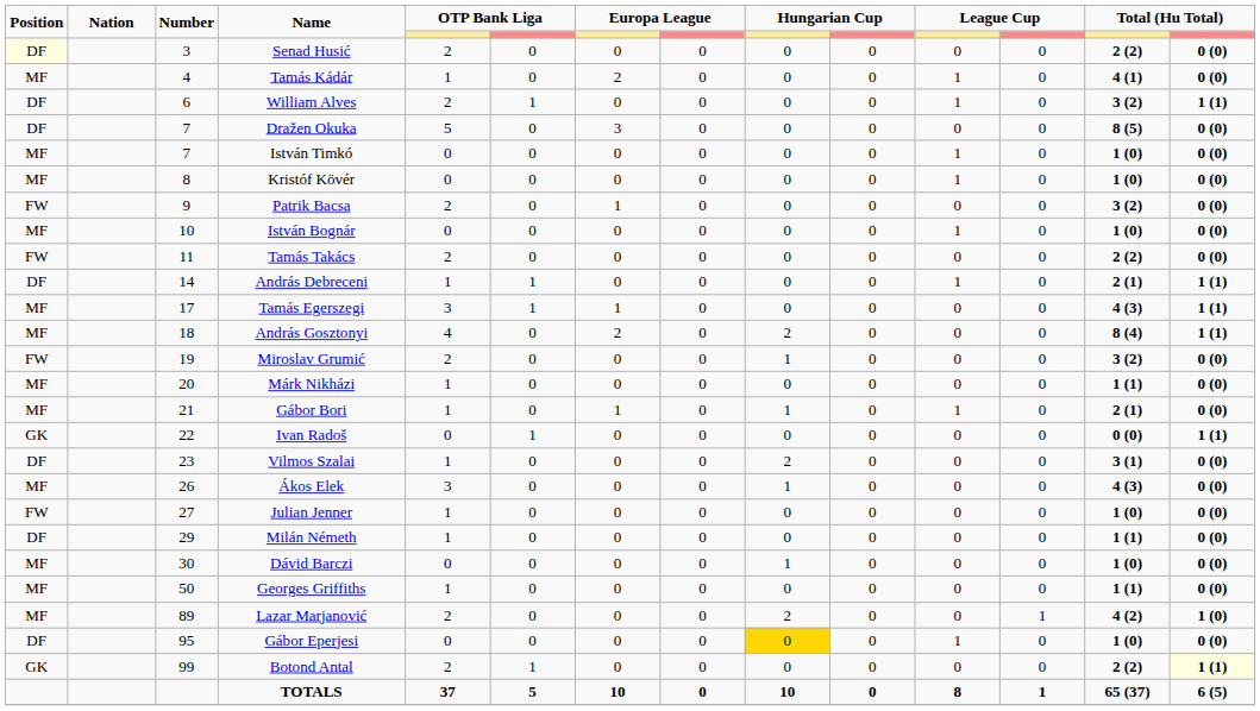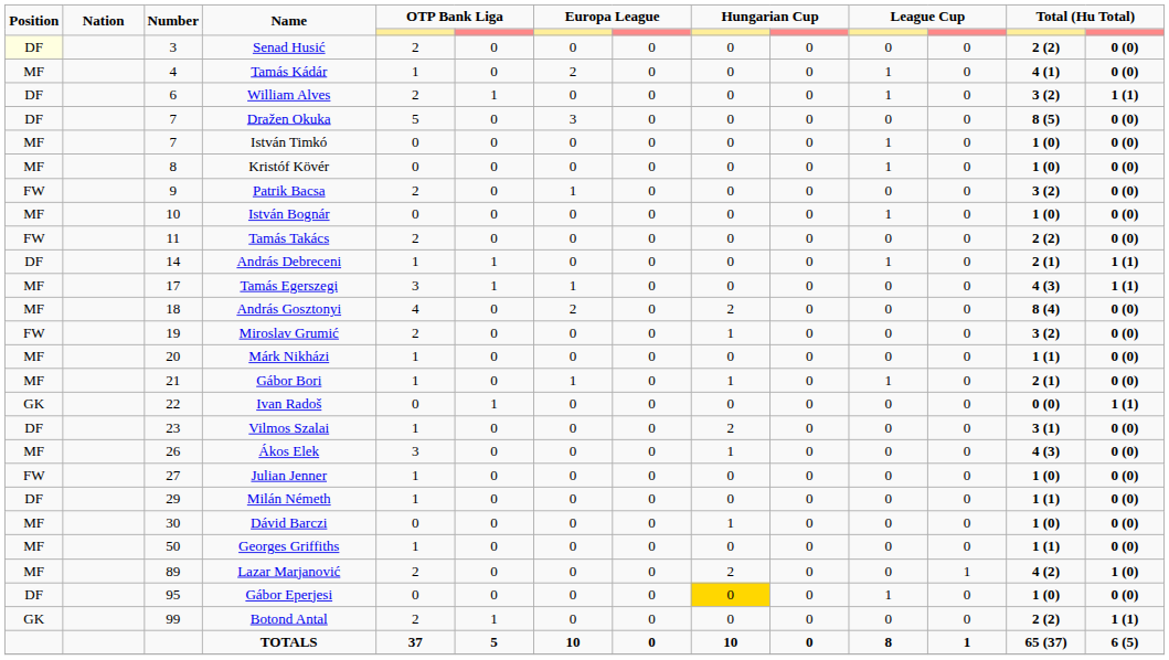András Gosztonyi | column 14: 1 (1) -> 0 (0)
Botond Antal | column 14: lightyellow background -> no background
